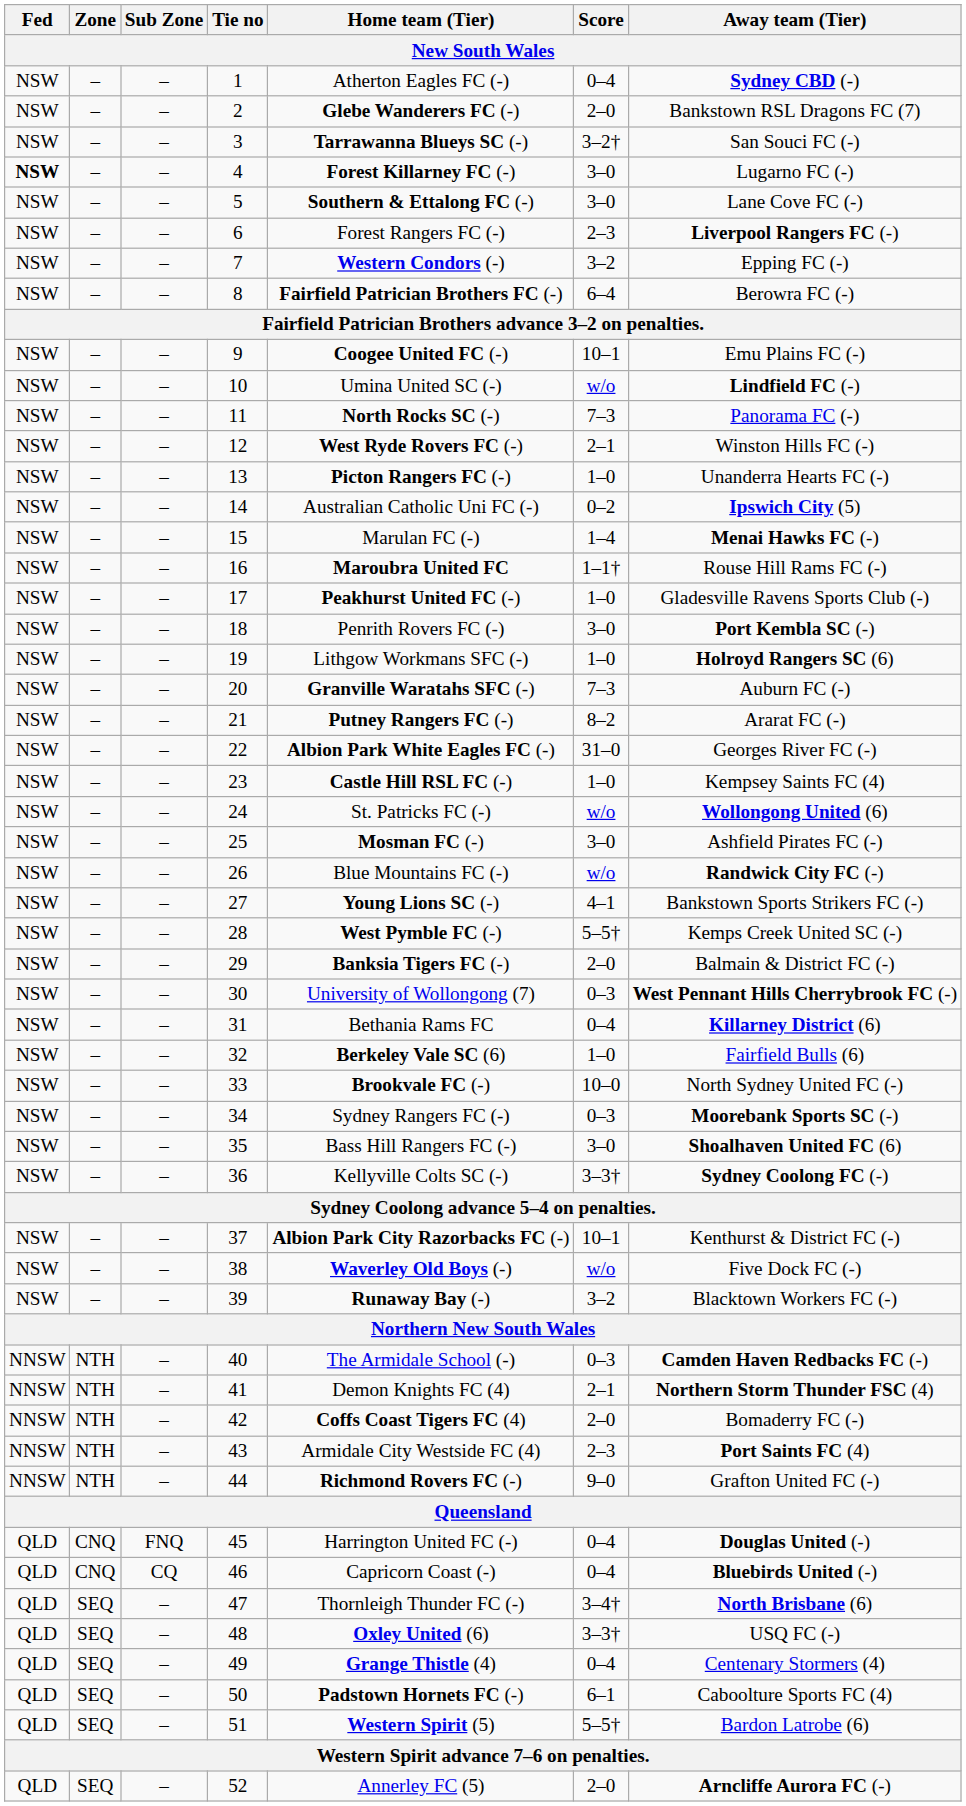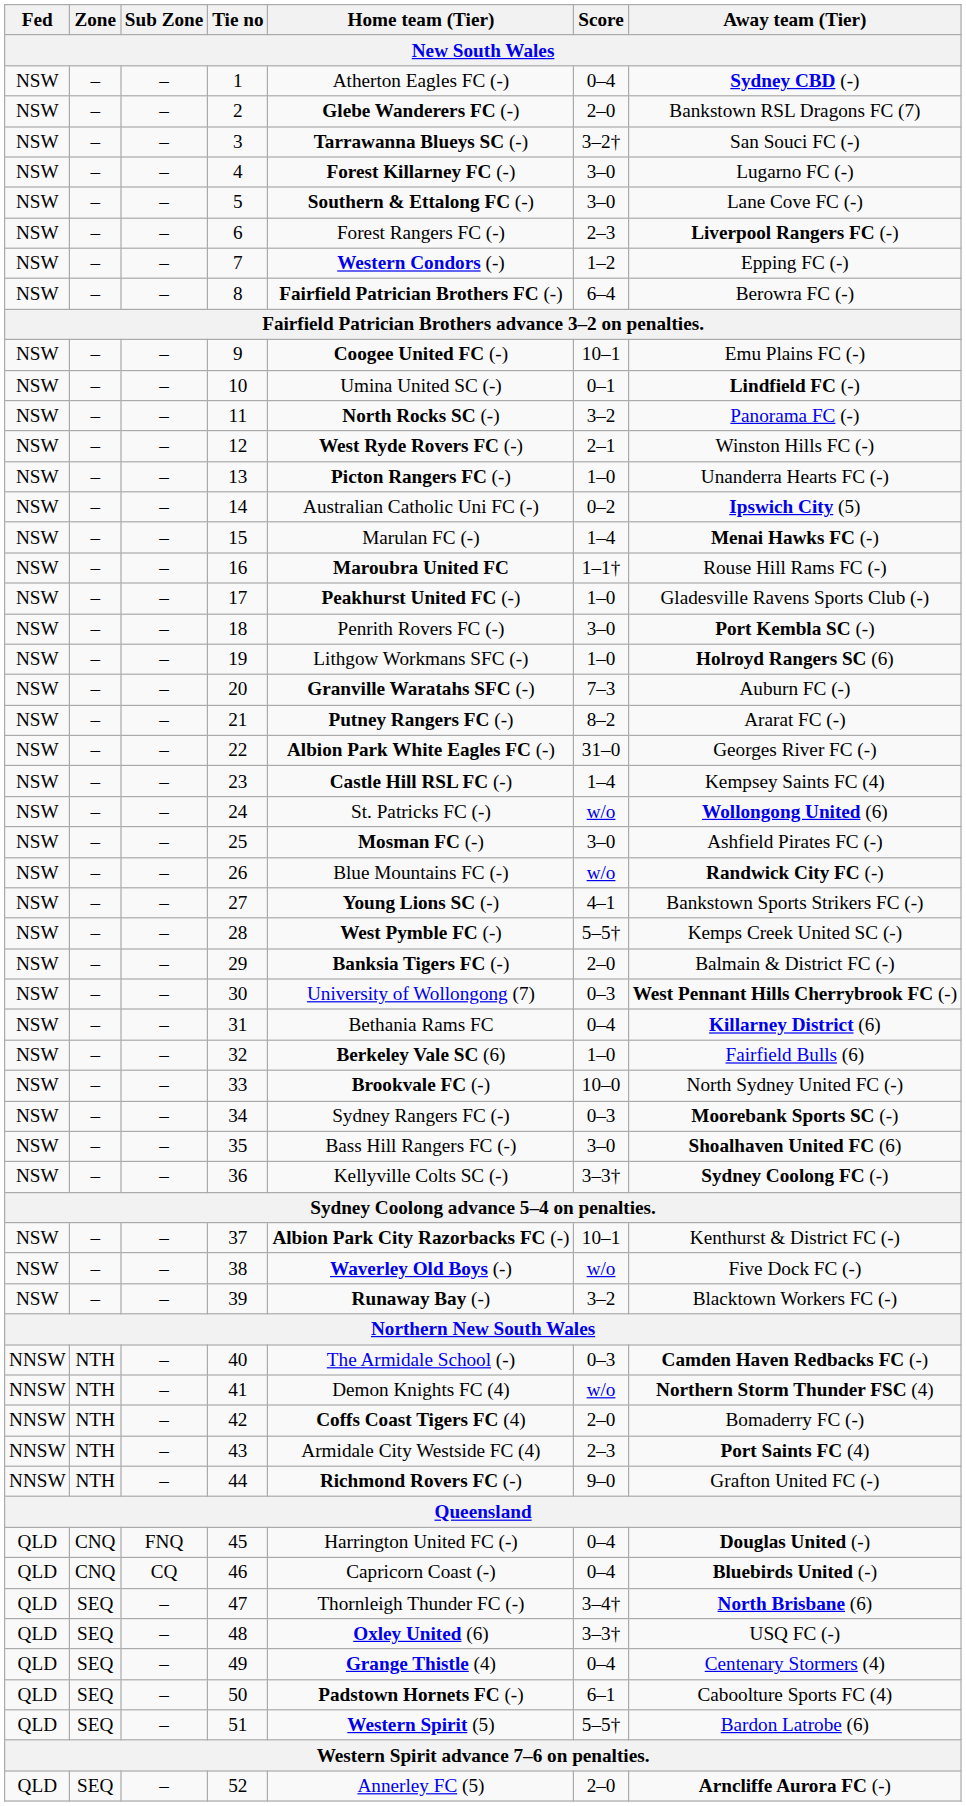4 | Fed: bold -> normal
7 | Score: 3–2 -> 1–2
10 | Score: w/o -> 0–1
11 | Score: 7–3 -> 3–2
23 | Score: 1–0 -> 1–4
41 | Score: 2–1 -> w/o
